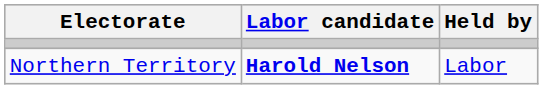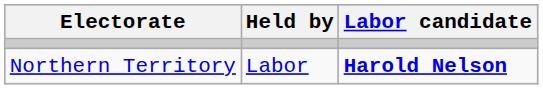columns swapped: Held by <-> Labor candidate
